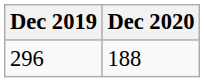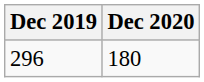296 | Dec 2020: 188 -> 180
